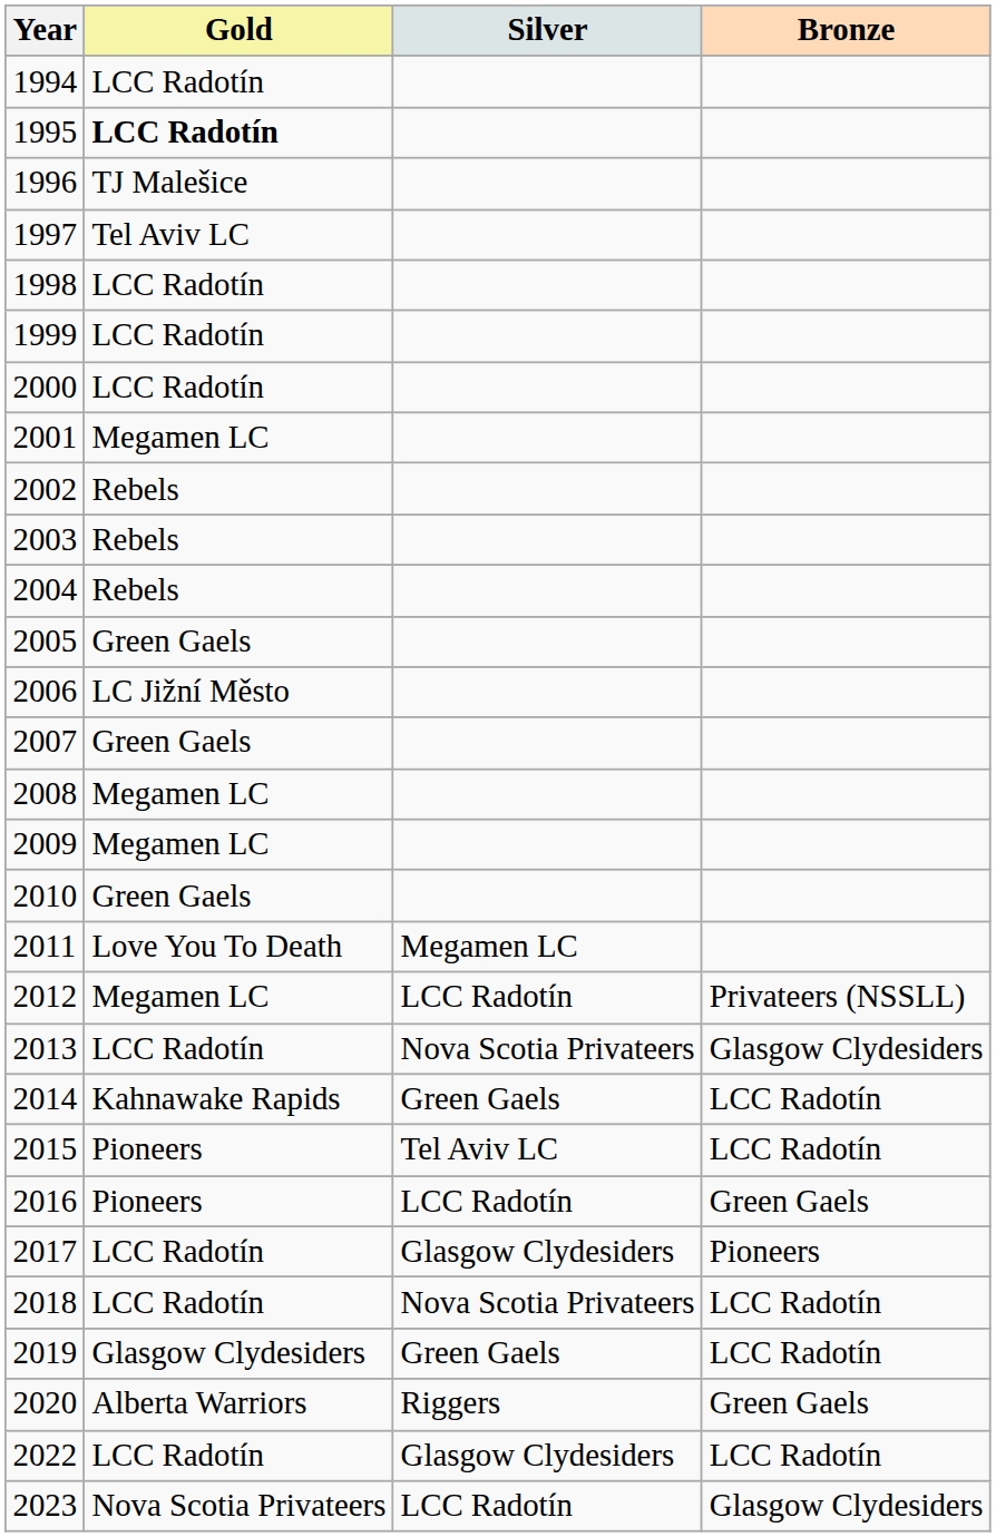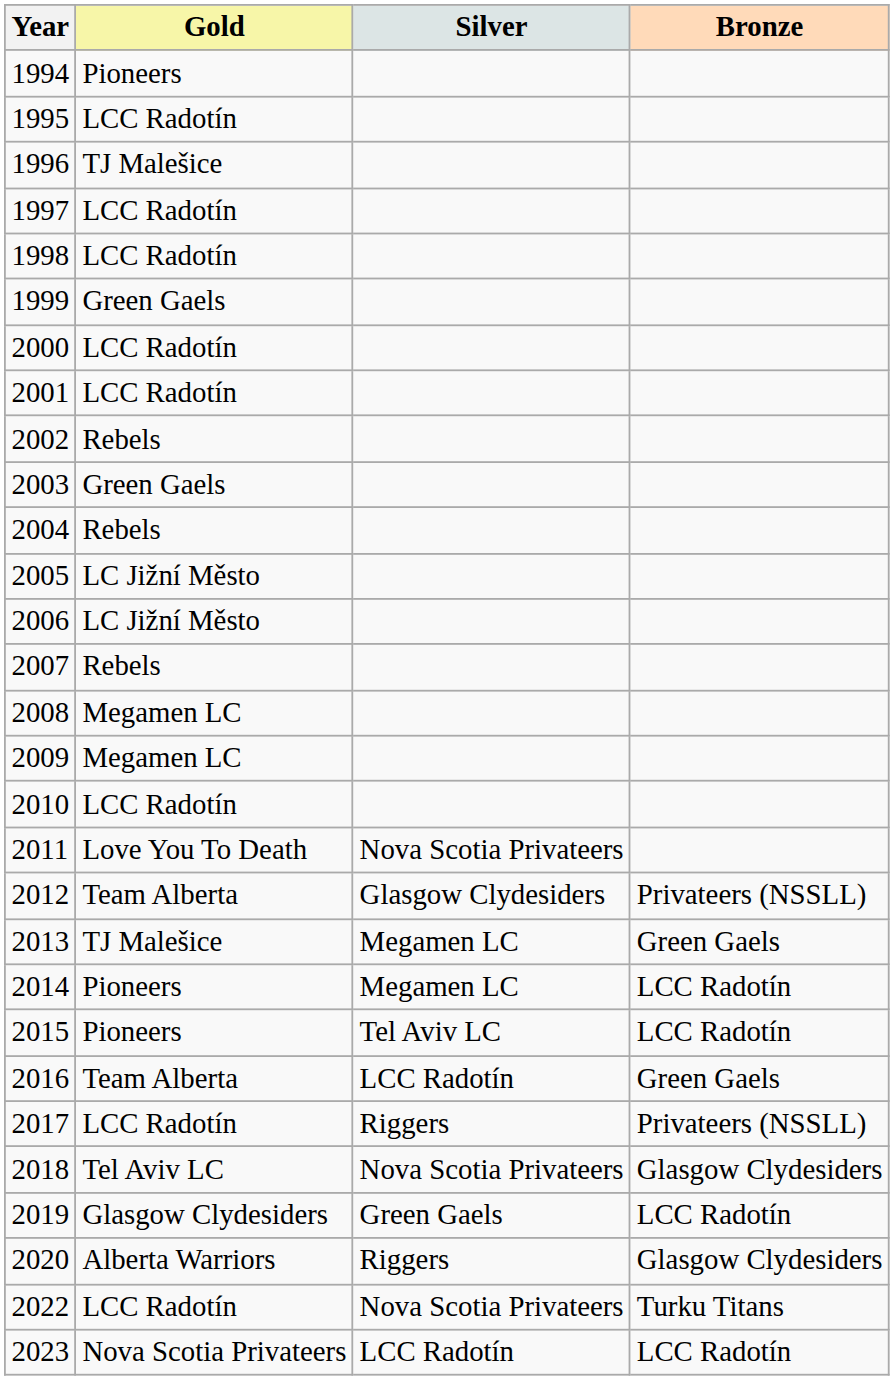1994 | Gold: LCC Radotín -> Pioneers
1995 | Gold: bold -> normal
1997 | Gold: Tel Aviv LC -> LCC Radotín
1999 | Gold: LCC Radotín -> Green Gaels
2001 | Gold: Megamen LC -> LCC Radotín
2003 | Gold: Rebels -> Green Gaels
2005 | Gold: Green Gaels -> LC Jižní Město
2007 | Gold: Green Gaels -> Rebels
2010 | Gold: Green Gaels -> LCC Radotín
2011 | Silver: Megamen LC -> Nova Scotia Privateers
2012 | Gold: Megamen LC -> Team Alberta
2012 | Silver: LCC Radotín -> Glasgow Clydesiders
2013 | Gold: LCC Radotín -> TJ Malešice
2013 | Silver: Nova Scotia Privateers -> Megamen LC
2013 | Bronze: Glasgow Clydesiders -> Green Gaels
2014 | Gold: Kahnawake Rapids -> Pioneers
2014 | Silver: Green Gaels -> Megamen LC
2016 | Gold: Pioneers -> Team Alberta
2017 | Silver: Glasgow Clydesiders -> Riggers
2017 | Bronze: Pioneers -> Privateers (NSSLL)
2018 | Gold: LCC Radotín -> Tel Aviv LC
2018 | Bronze: LCC Radotín -> Glasgow Clydesiders
2020 | Bronze: Green Gaels -> Glasgow Clydesiders
2022 | Silver: Glasgow Clydesiders -> Nova Scotia Privateers
2022 | Bronze: LCC Radotín -> Turku Titans
2023 | Bronze: Glasgow Clydesiders -> LCC Radotín
